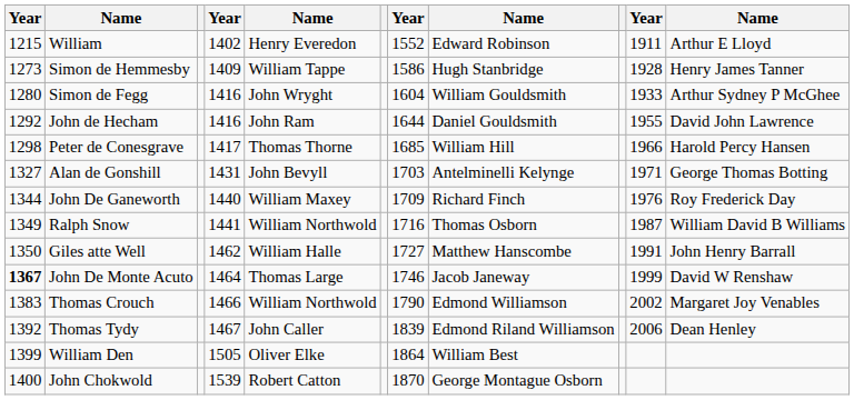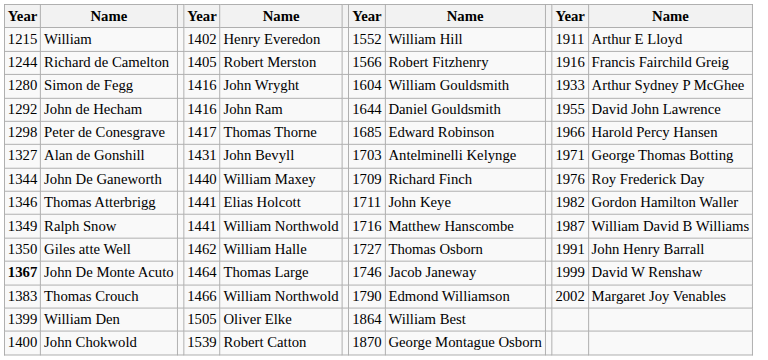William | column 8: Edward Robinson -> William Hill
+ row: 1244 | Richard de Camelton | 1405 | Robert Merston | 1566 | Robert Fitzhenry | 1916 | Francis Fairchild Greig
- row: 1273 | Simon de Hemmesby | 1409 | William Tappe | 1586 | Hugh Stanbridge | 1928 | Henry James Tanner
Peter de Conesgrave | column 8: William Hill -> Edward Robinson
+ row: 1346 | Thomas Atterbrigg | 1441 | Elias Holcott | 1711 | John Keye | 1982 | Gordon Hamilton Waller
Ralph Snow | column 8: Thomas Osborn -> Matthew Hanscombe
Giles atte Well | column 8: Matthew Hanscombe -> Thomas Osborn
- row: 1392 | Thomas Tydy | 1467 | John Caller | 1839 | Edmond Riland Williamson | 2006 | Dean Henley
